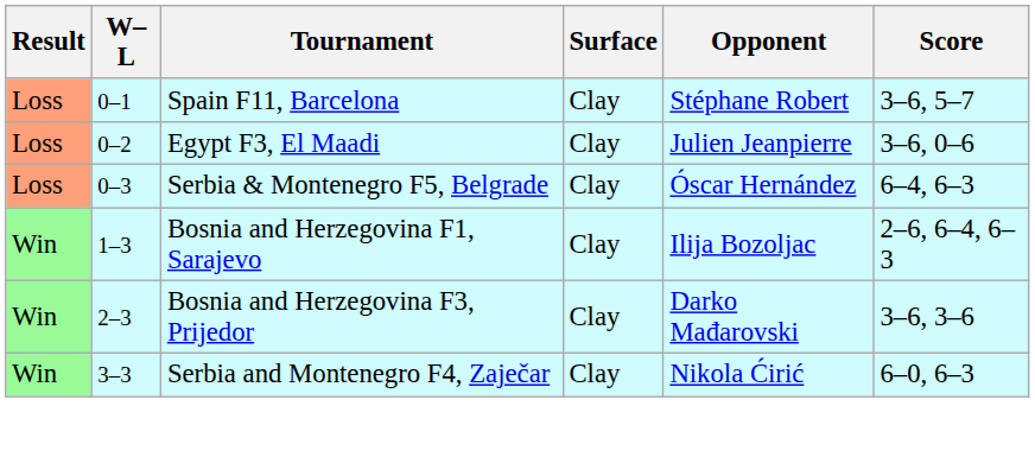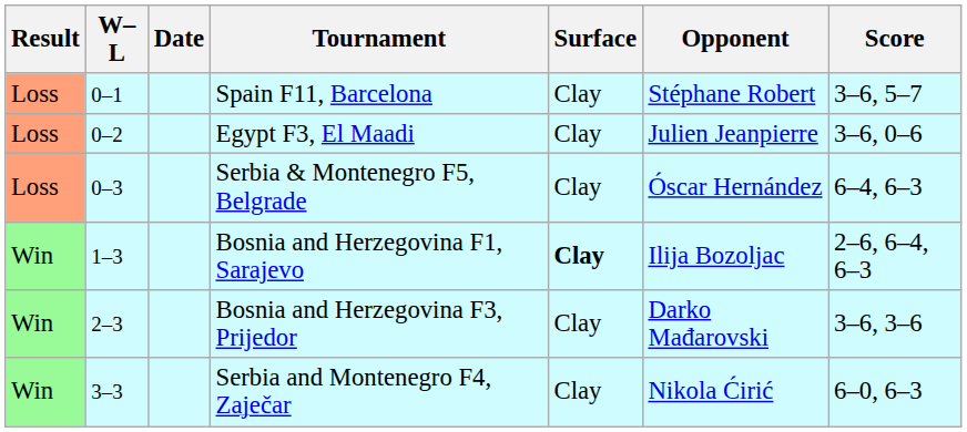+ column: Date
Bosnia and Herzegovina F1, Sarajevo | Surface: normal -> bold
